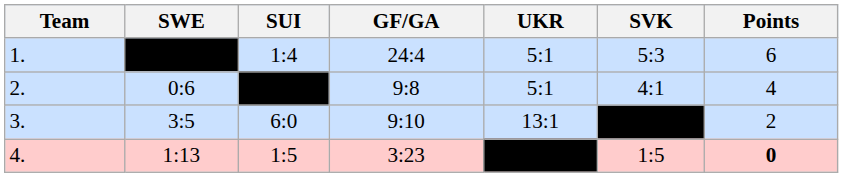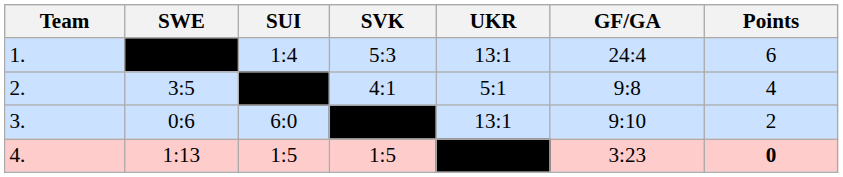columns swapped: SVK <-> GF/GA
1. | UKR: 5:1 -> 13:1
2. | SWE: 0:6 -> 3:5
3. | SWE: 3:5 -> 0:6
